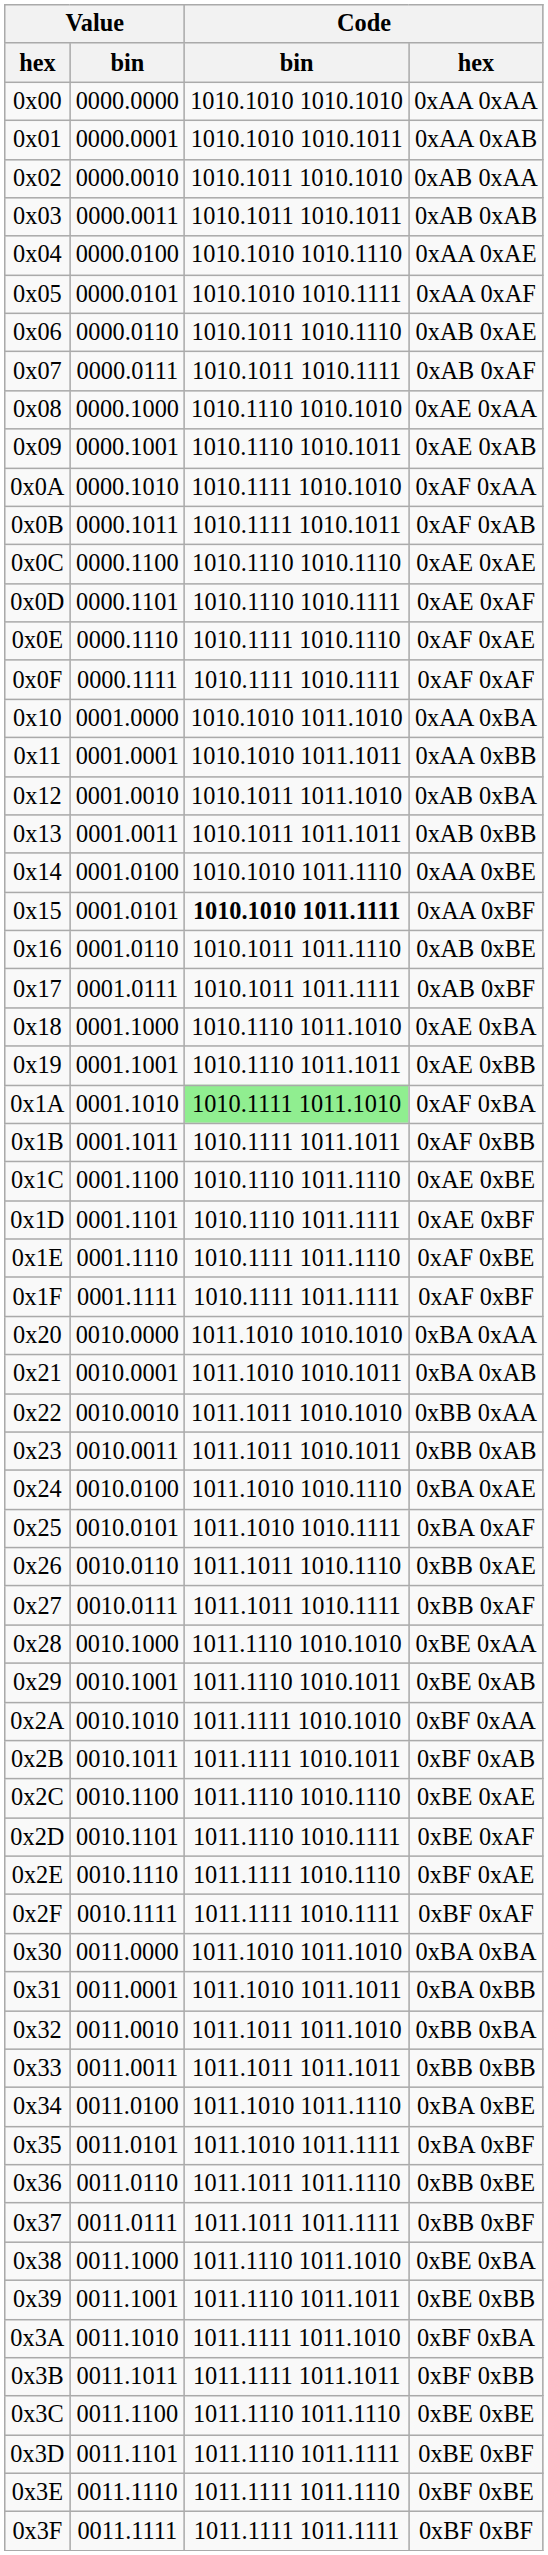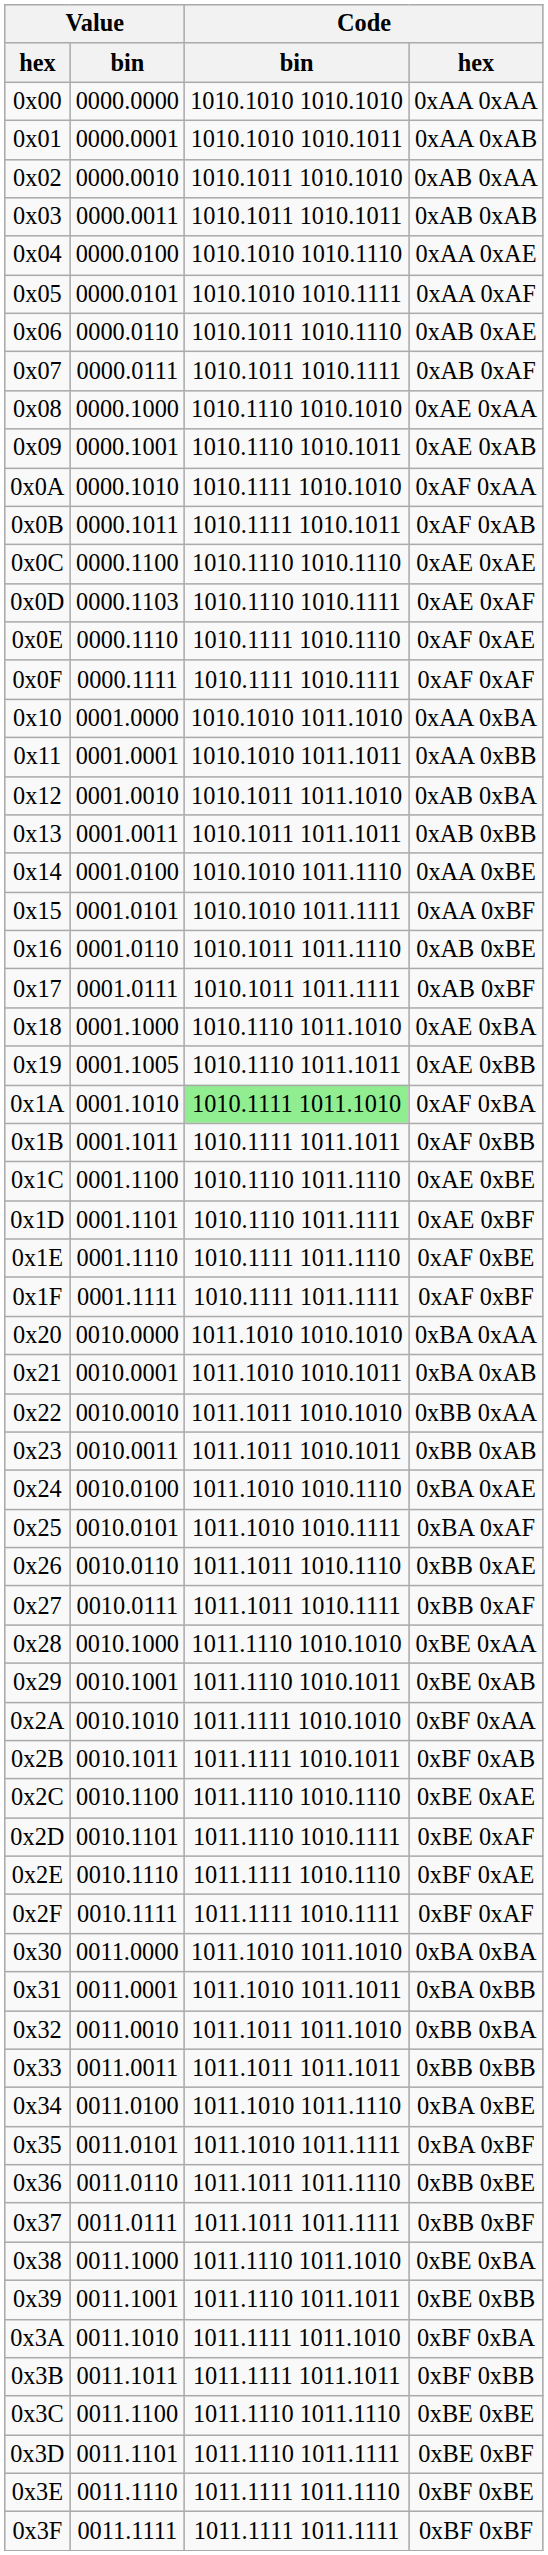0xAE 0xAF | Value / bin: 0000.1101 -> 0000.1103
0xAA 0xBF | Code / bin: bold -> normal
0xAE 0xBB | Value / bin: 0001.1001 -> 0001.1005
